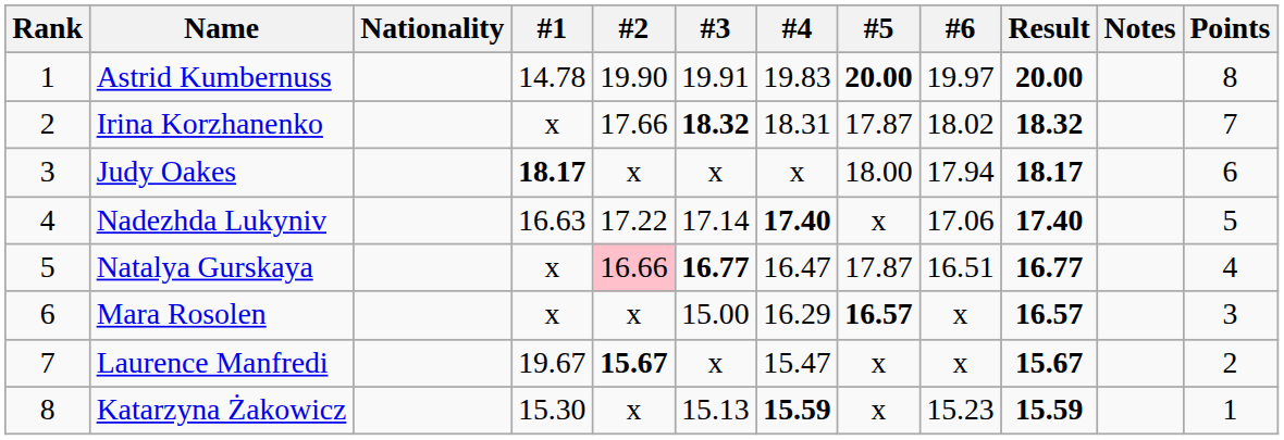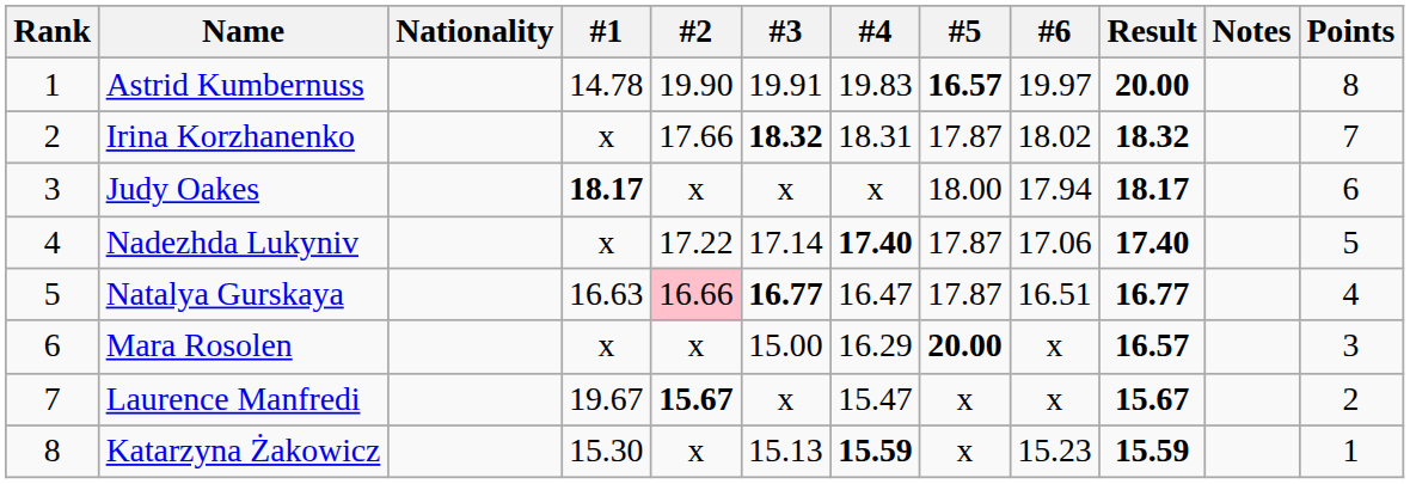Astrid Kumbernuss | #5: 20.00 -> 16.57
Nadezhda Lukyniv | #1: 16.63 -> x
Nadezhda Lukyniv | #5: x -> 17.87
Natalya Gurskaya | #1: x -> 16.63
Mara Rosolen | #5: 16.57 -> 20.00
